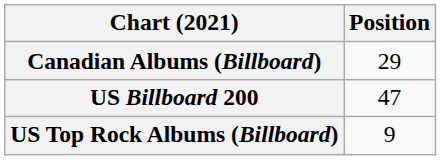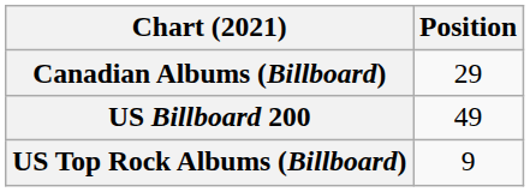US Billboard 200 | Position: 47 -> 49
